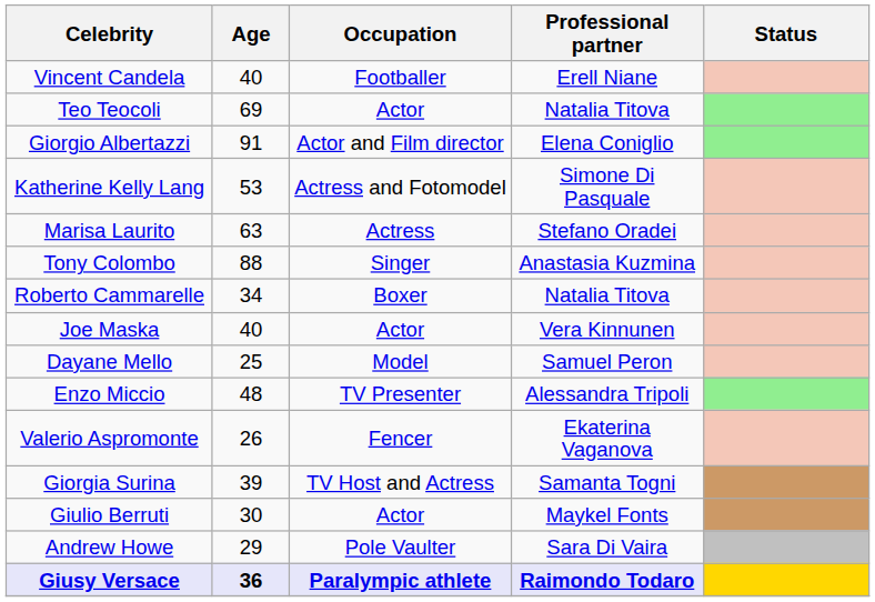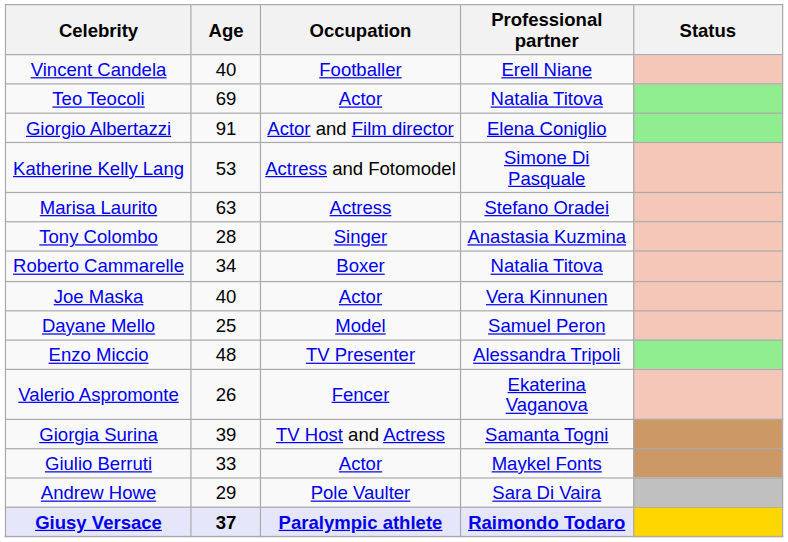Tony Colombo | Age: 88 -> 28
Giulio Berruti | Age: 30 -> 33
Giusy Versace | Age: 36 -> 37
